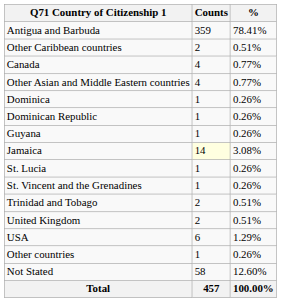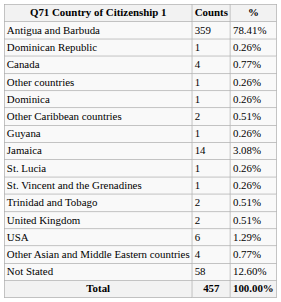rows swapped: Other Caribbean countries <-> Dominican Republic
rows swapped: Other Asian and Middle Eastern countries <-> Other countries
Jamaica | Counts: lightyellow background -> no background
